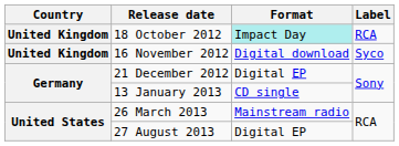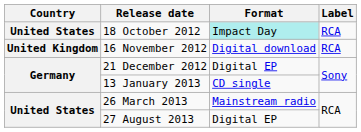18 October 2012 | Country: United Kingdom -> United States
16 November 2012 | Label: Syco -> RCA
